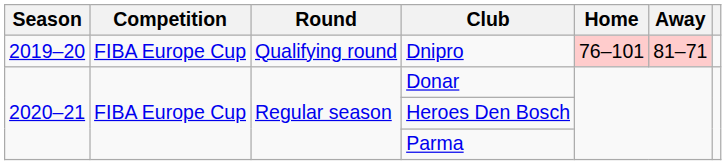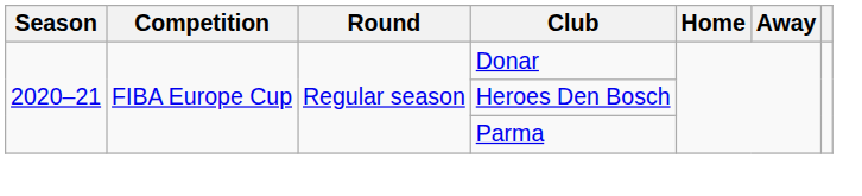- row: 2019–20 | FIBA Europe Cup | Qualifying round | Dnipro | 76–101 | 81–71
